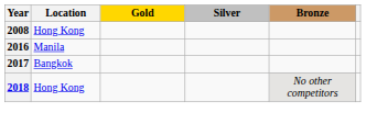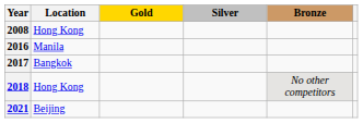+ row: 2021 | Beijing
